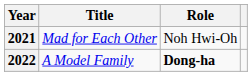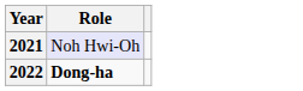- column: Title | Mad for Each Other | A Model Family
2021 | Role: no background -> lavender background
